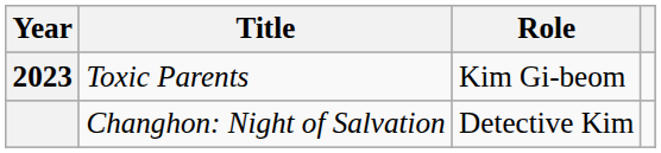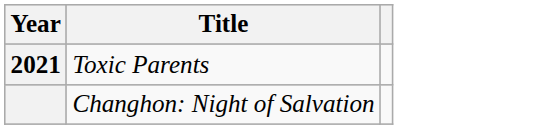- column: Role | Kim Gi-beom | Detective Kim
Toxic Parents | Year: 2023 -> 2021
